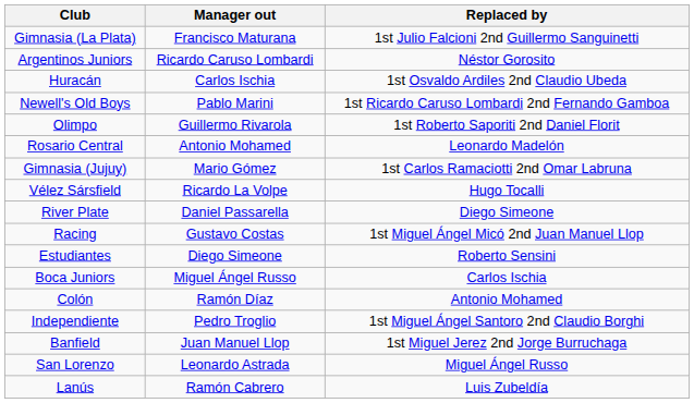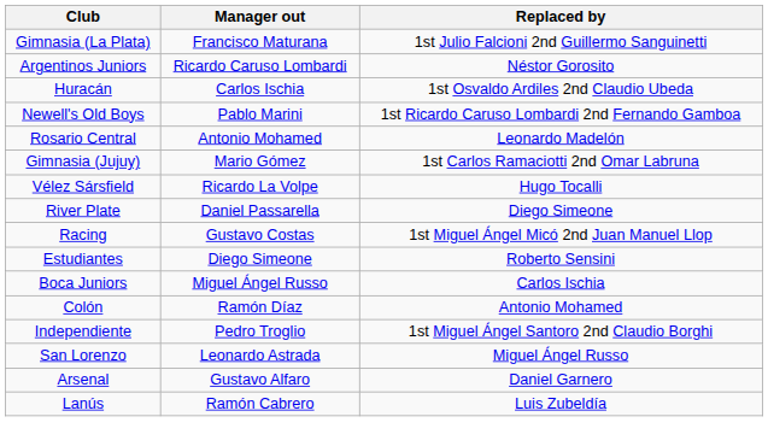- row: Olimpo | Guillermo Rivarola | 1st Roberto Saporiti 2nd Daniel Florit
- row: Banfield | Juan Manuel Llop | 1st Miguel Jerez 2nd Jorge Burruchaga
+ row: Arsenal | Gustavo Alfaro | Daniel Garnero
